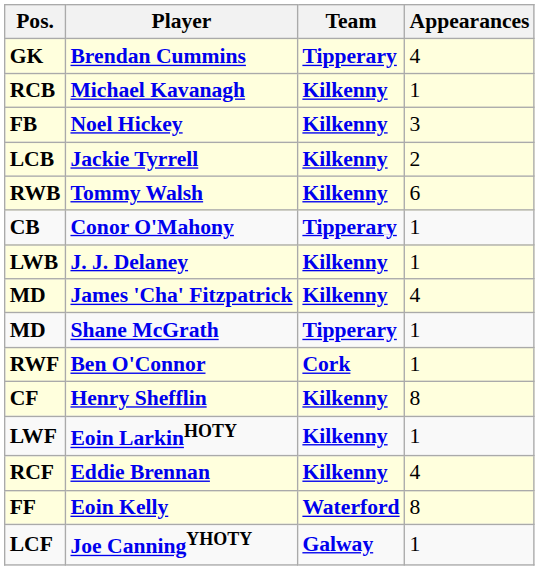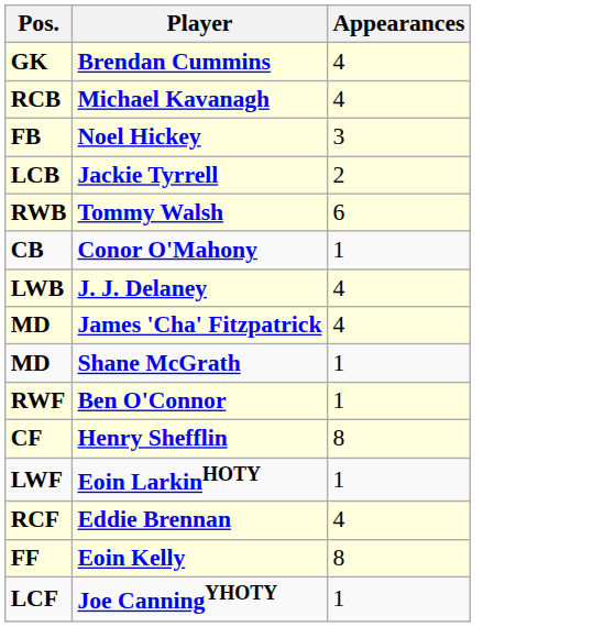- column: Team | Tipperary | Kilkenny | Kilkenny | Kilkenny | Kilkenny | Tipperary | Kilkenny | Kilkenny | Tipperary | Cork | Kilkenny | Kilkenny | Kilkenny | Waterford | Galway
Michael Kavanagh | Appearances: 1 -> 4
J. J. Delaney | Appearances: 1 -> 4
